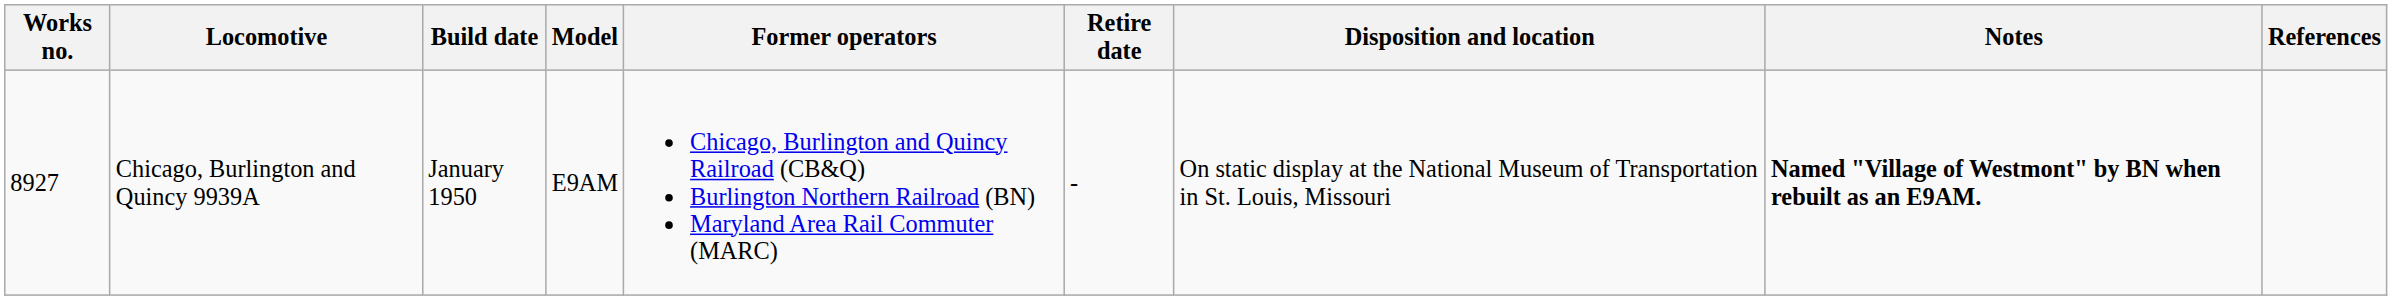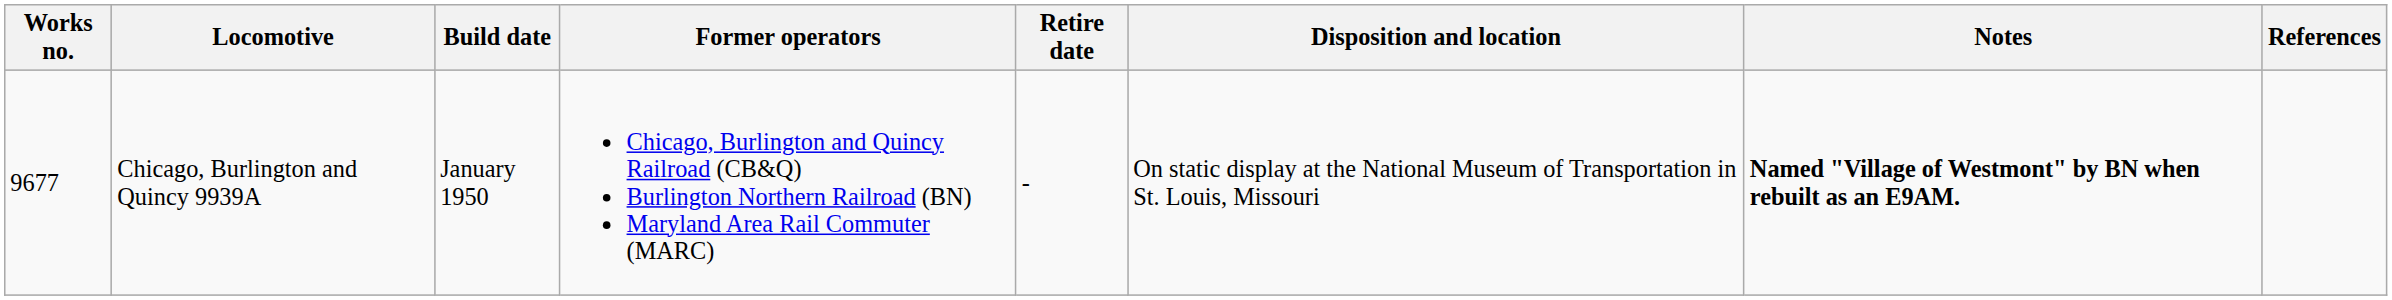- column: Model | E9AM
Chicago, Burlington and Quincy 9939A | Works no.: 8927 -> 9677
